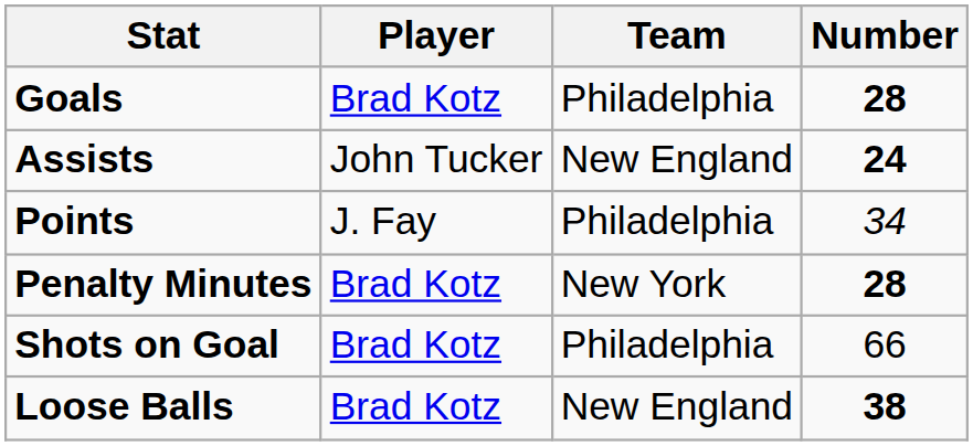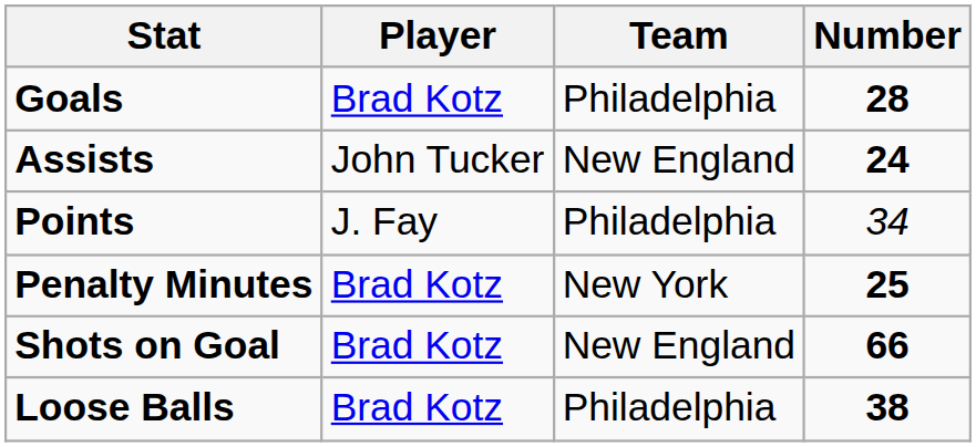Penalty Minutes | Number: 28 -> 25
Shots on Goal | Team: Philadelphia -> New England
Shots on Goal | Number: normal -> bold
Loose Balls | Team: New England -> Philadelphia
